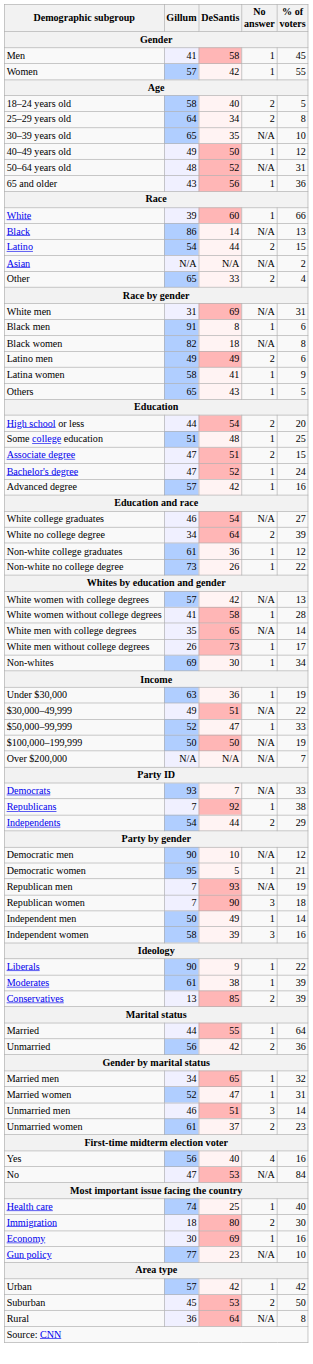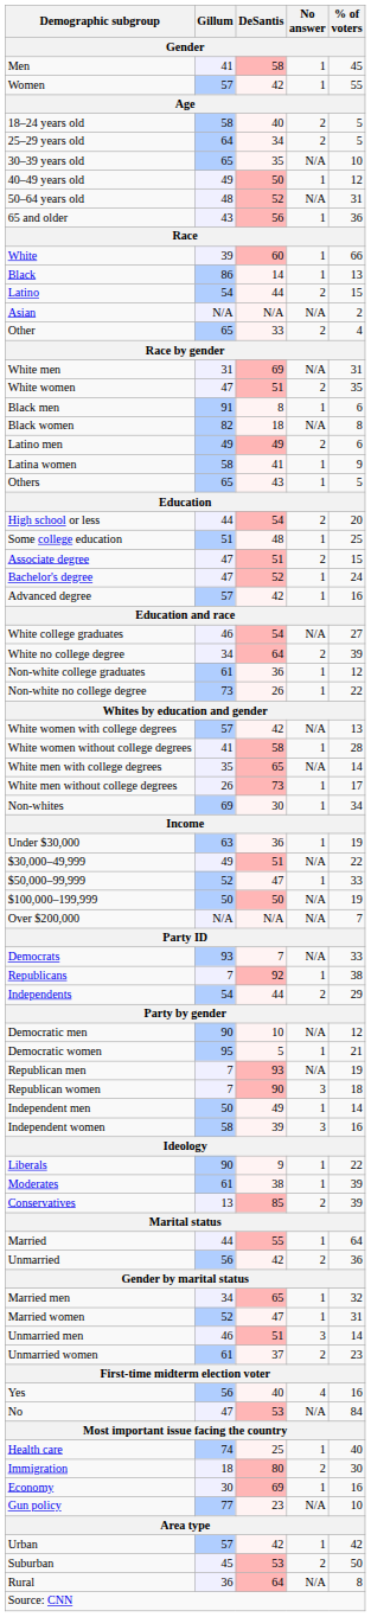25–29 years old | % of voters: 8 -> 5
Black | No answer: N/A -> 1
+ row: White women | 47 | 51 | 2 | 35
